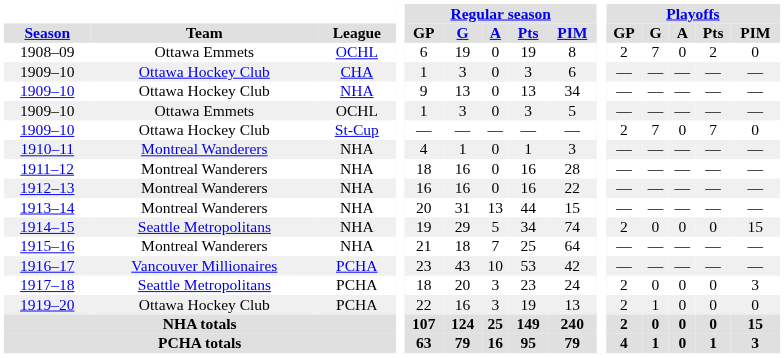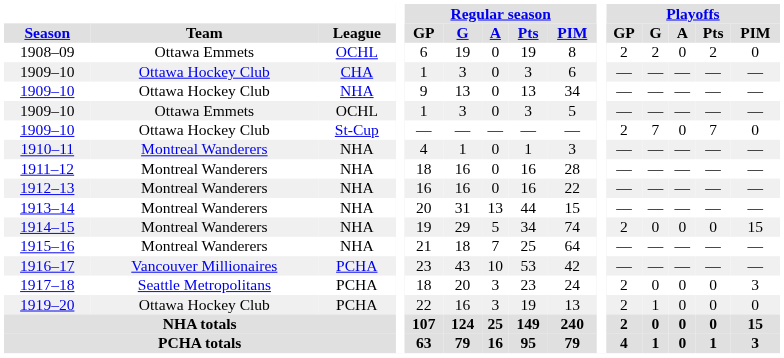1908–09 | Playoffs / G: 7 -> 2
1914–15 | Team: Seattle Metropolitans -> Montreal Wanderers
